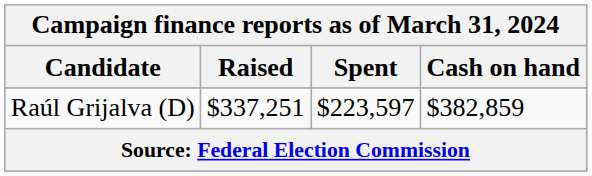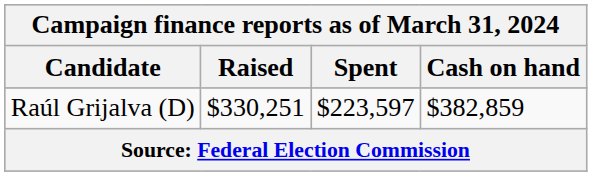Raúl Grijalva (D) | Raised: $337,251 -> $330,251
